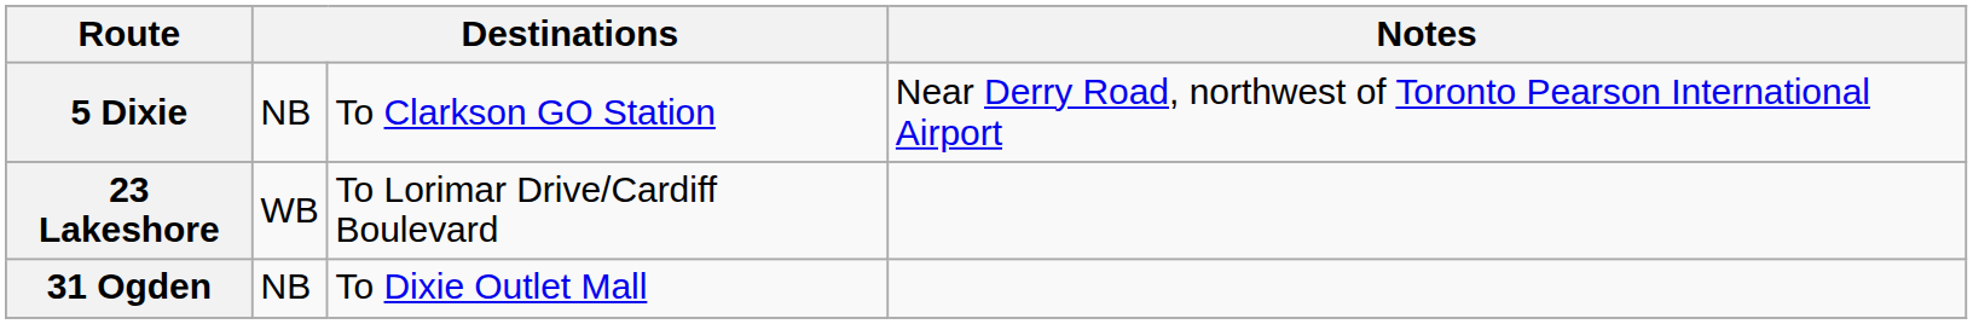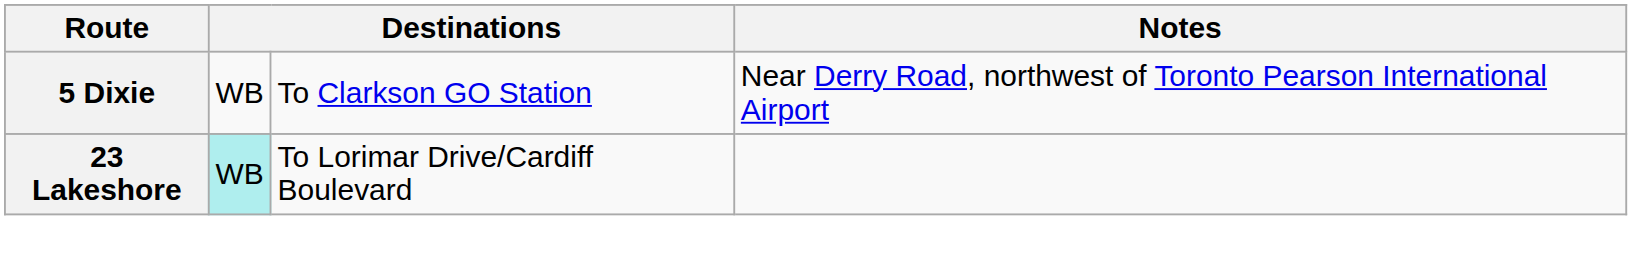5 Dixie | column 2: NB -> WB
23 Lakeshore | column 2: no background -> paleturquoise background
- row: 31 Ogden | NB | To Dixie Outlet Mall
